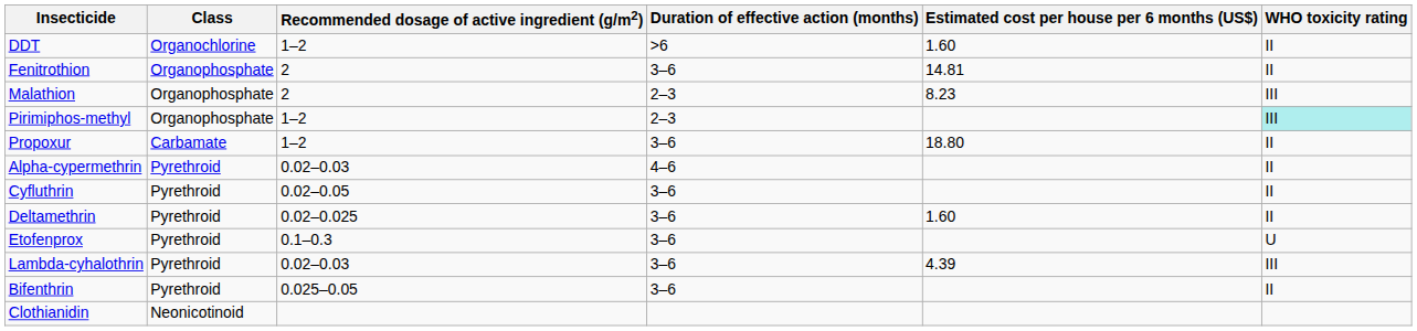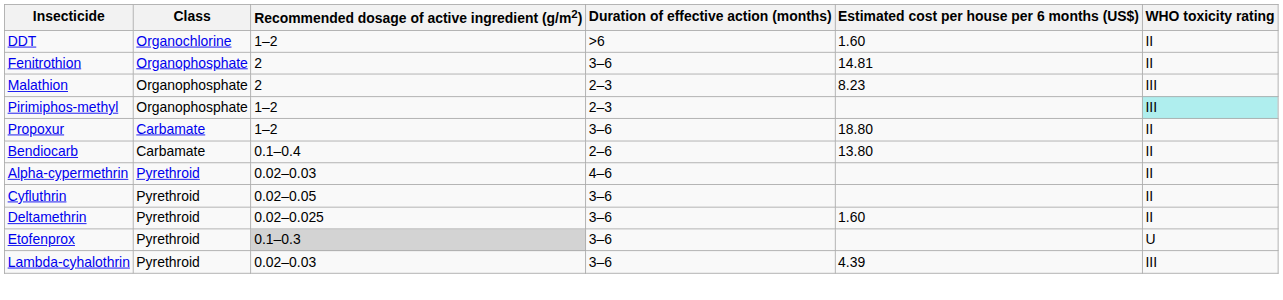+ row: Bendiocarb | Carbamate | 0.1–0.4 | 2–6 | 13.80 | II
Etofenprox | Recommended dosage of active ingredient (g/m2): no background -> lightgrey background
- row: Bifenthrin | Pyrethroid | 0.025–0.05 | 3–6 | II
- row: Clothianidin | Neonicotinoid
